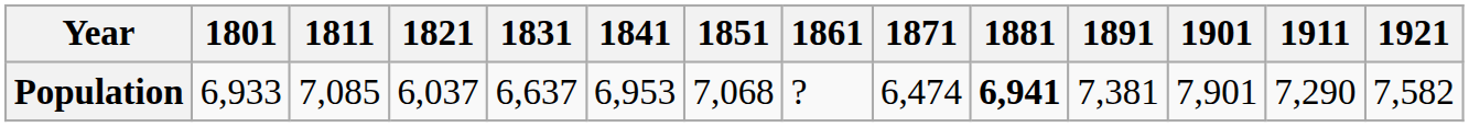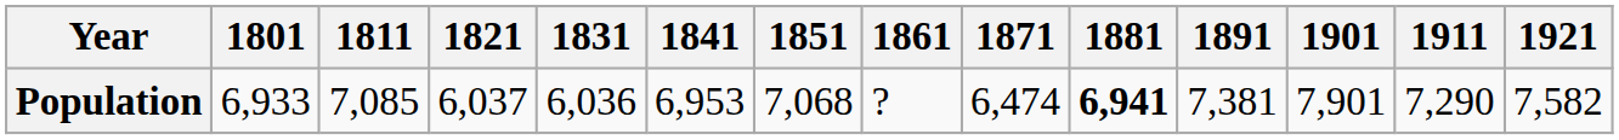Population | 1831: 6,637 -> 6,036
